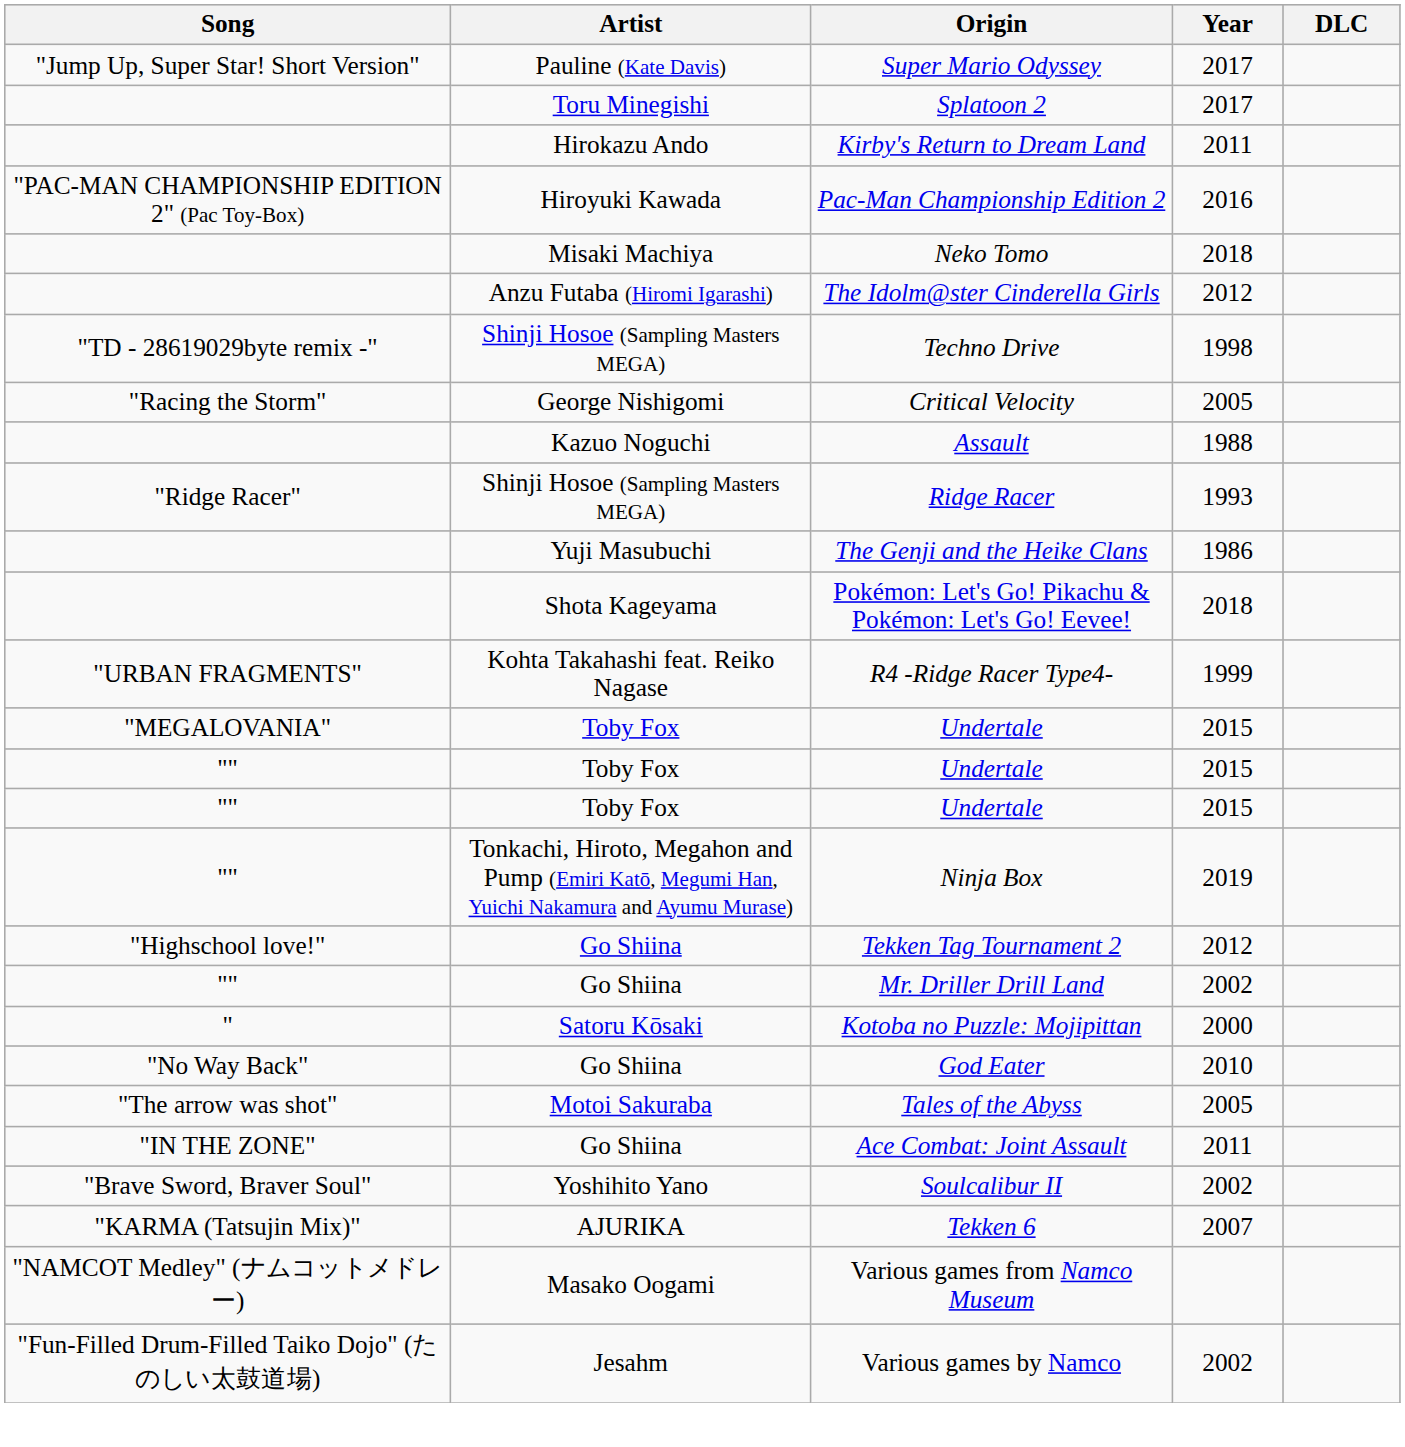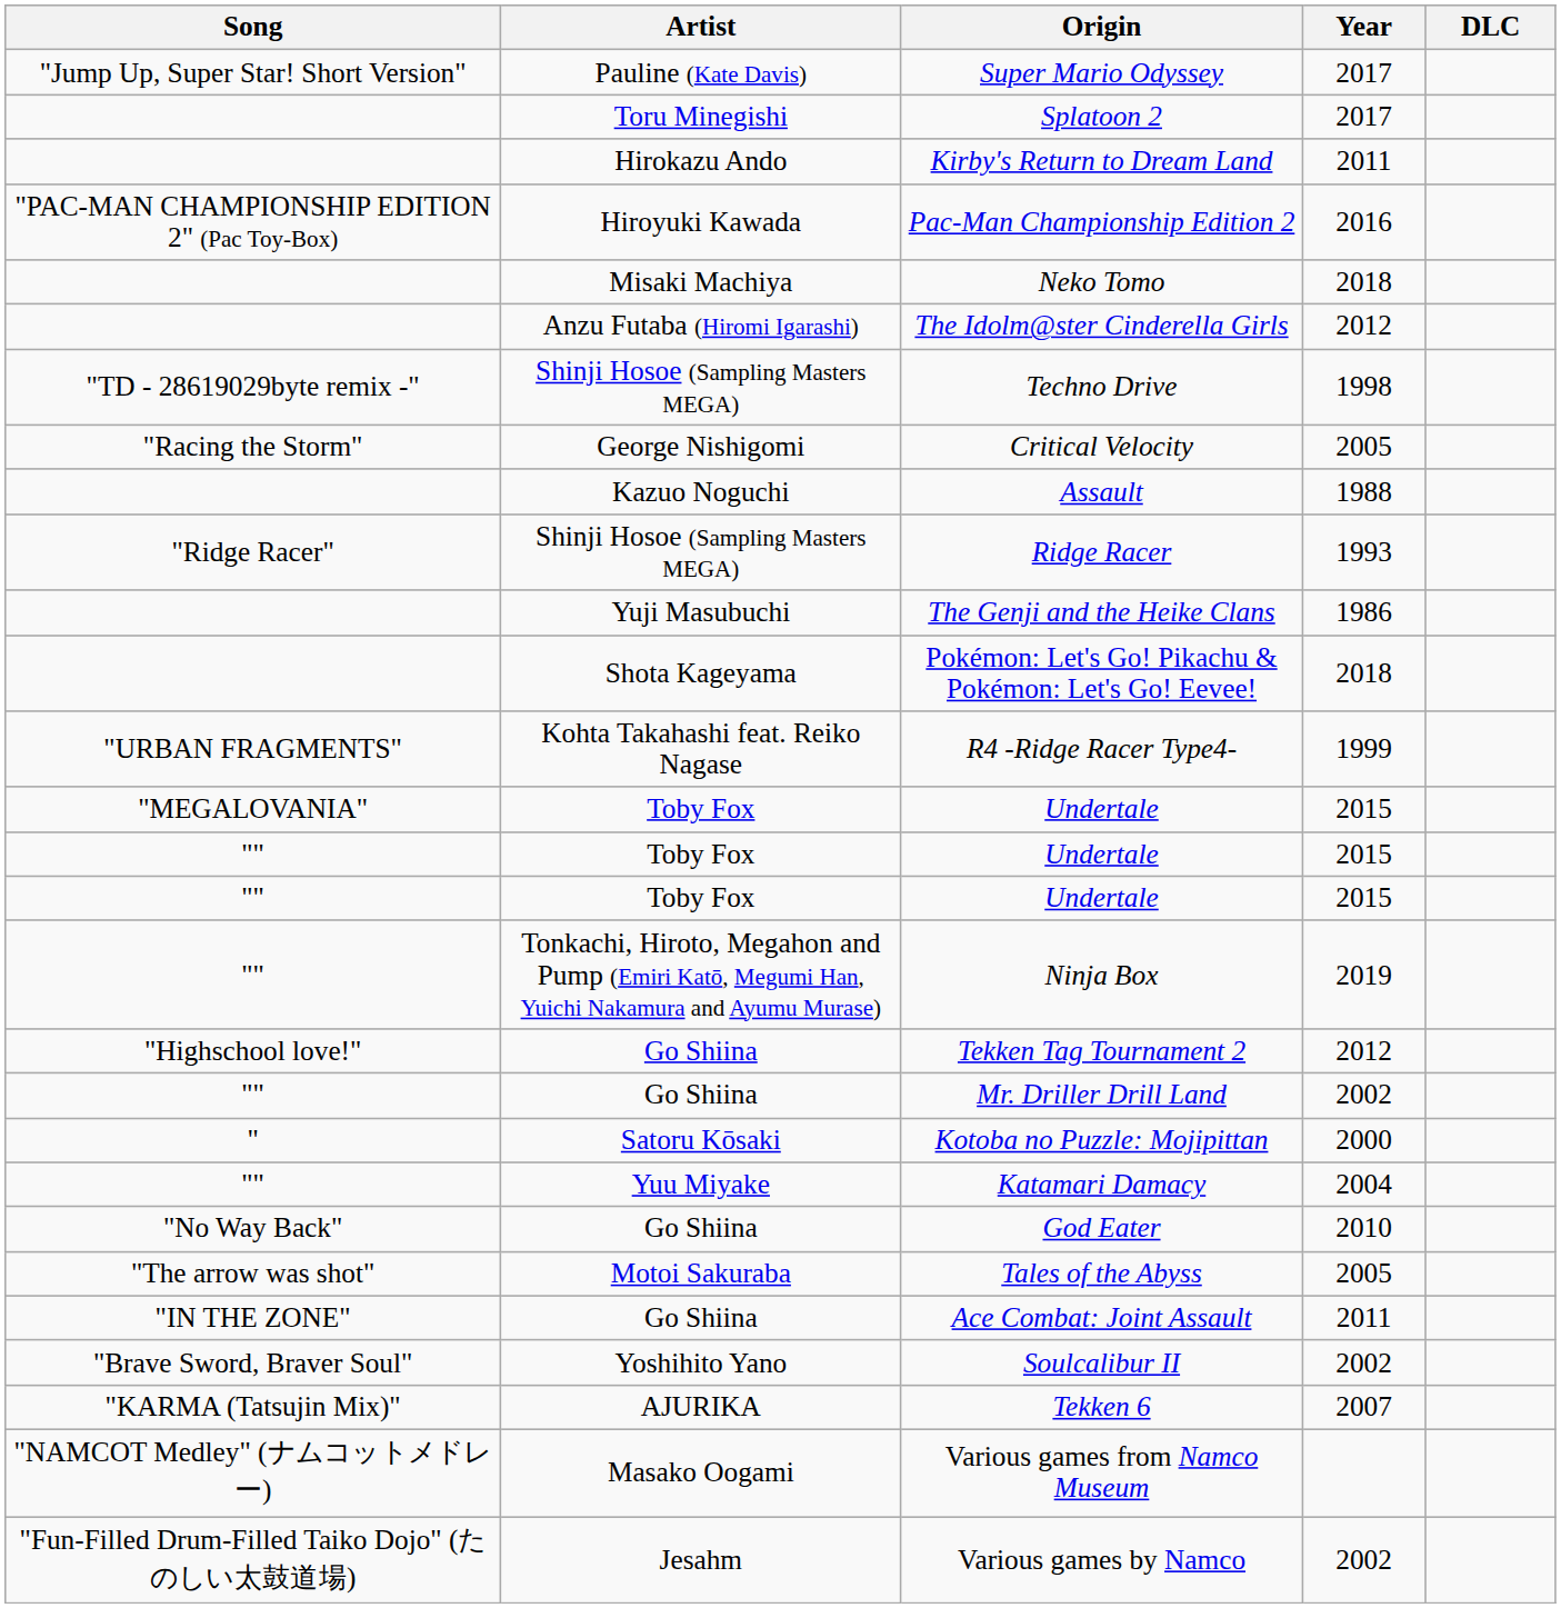+ row: "" | Yuu Miyake | Katamari Damacy | 2004
